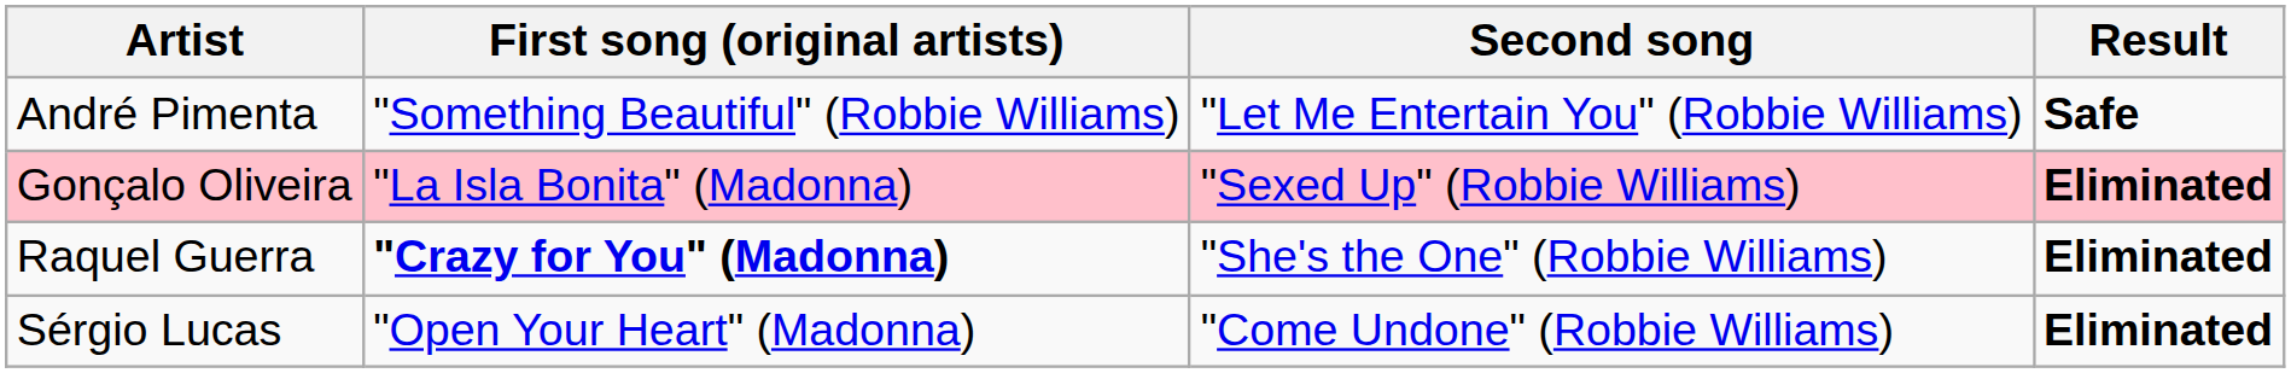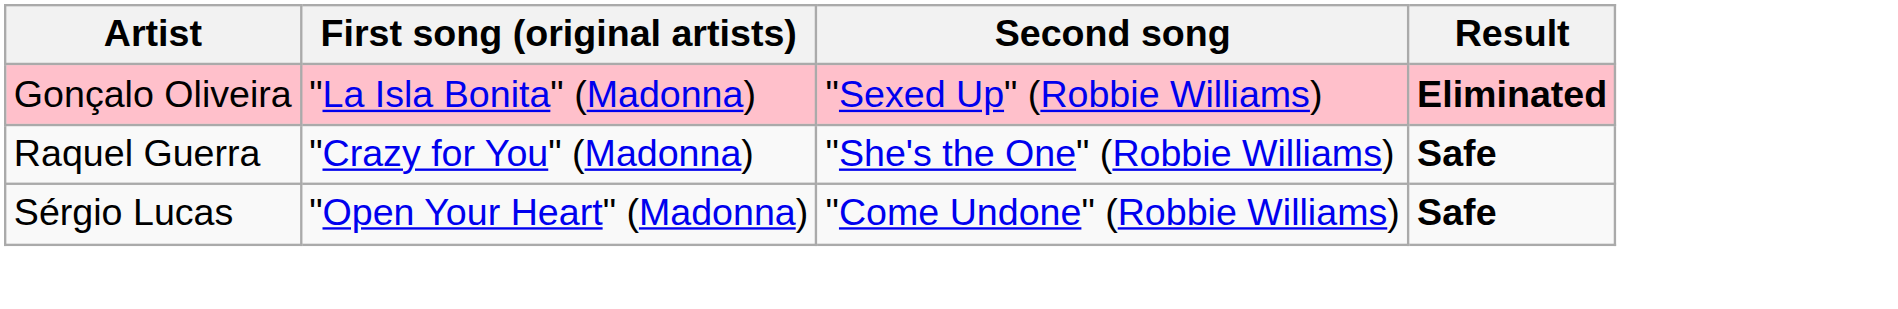- row: André Pimenta | "Something Beautiful" (Robbie Williams) | "Let Me Entertain You" (Robbie Williams) | Safe
Raquel Guerra | First song (original artists): bold -> normal
Raquel Guerra | Result: Eliminated -> Safe
Sérgio Lucas | Result: Eliminated -> Safe
